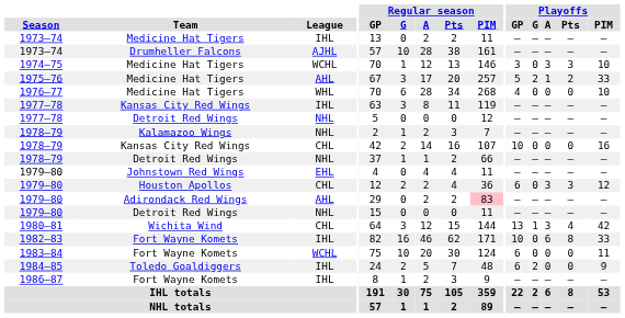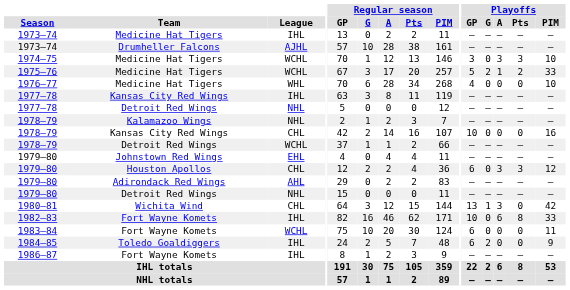1975–76 | League: AHL -> WCHL
1978–79 / Detroit Red Wings | League: NHL -> WCHL
1979–80 / Adirondack Red Wings | Regular season / PIM: pink background -> no background
1980–81 | Playoffs / Pts: 4 -> 0
